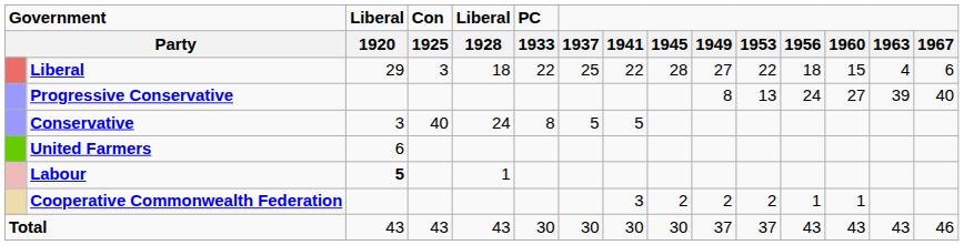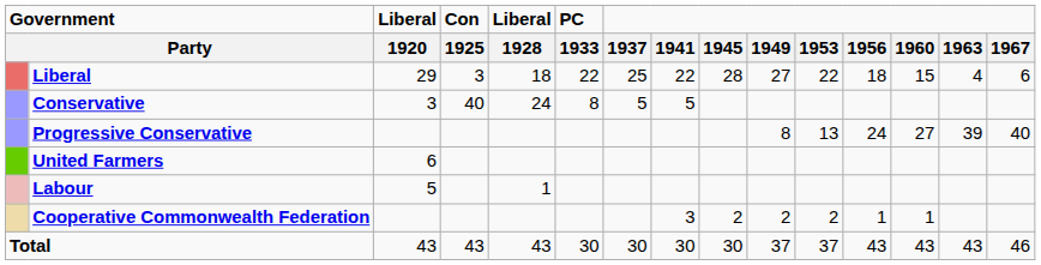rows swapped: Conservative <-> Progressive Conservative
Labour | Liberal / 1920: bold -> normal
